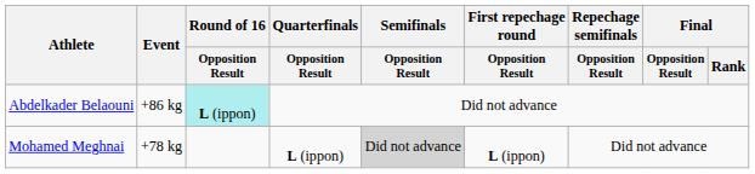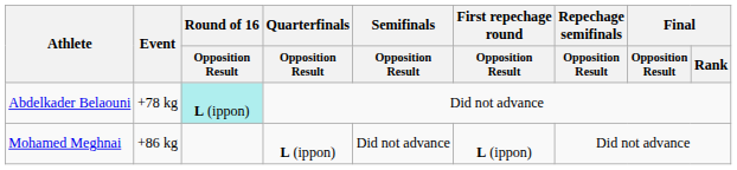Abdelkader Belaouni | Event: +86 kg -> +78 kg
Mohamed Meghnai | Event: +78 kg -> +86 kg
Mohamed Meghnai | Semifinals / Opposition Result: lightgrey background -> no background
